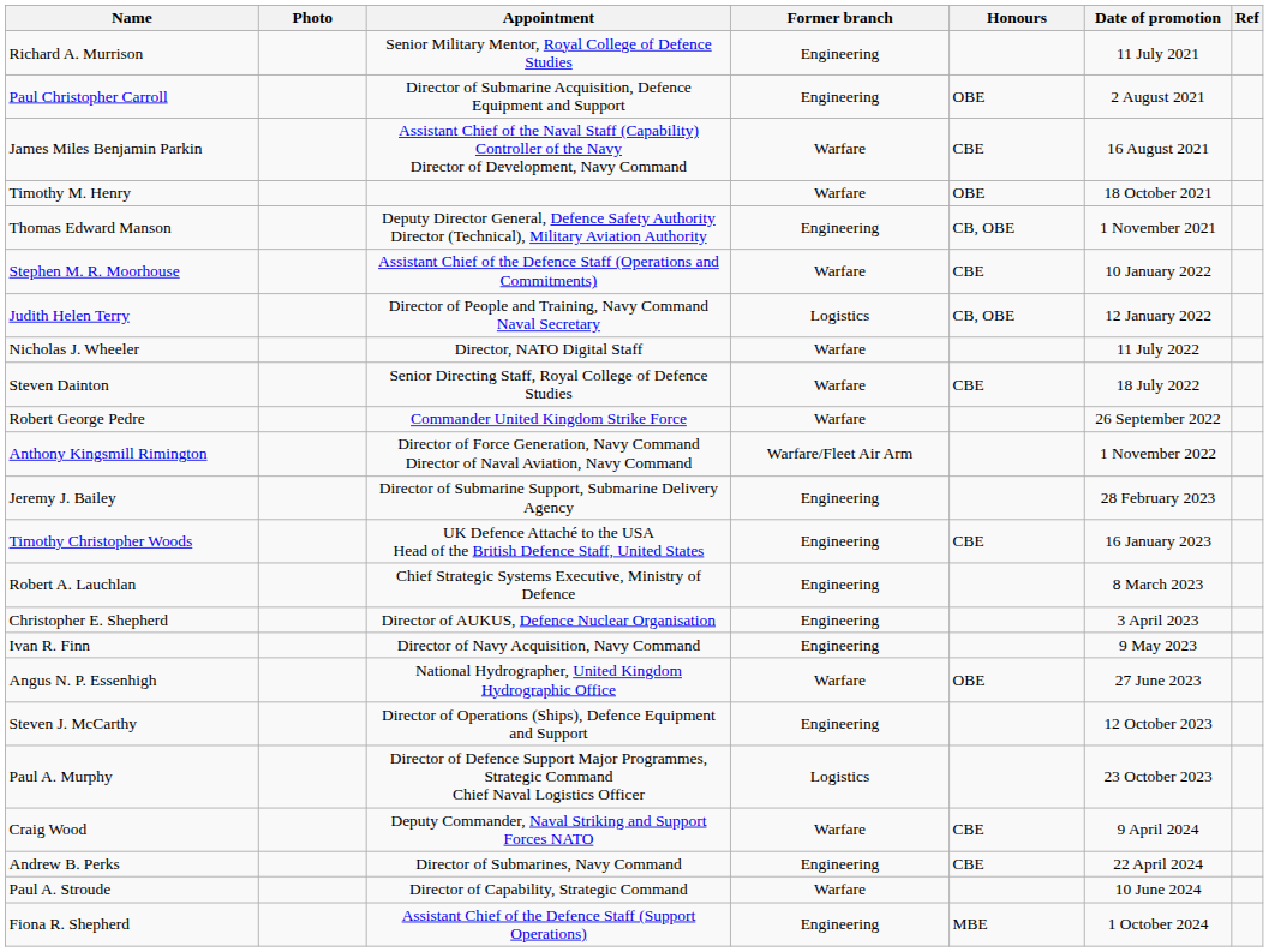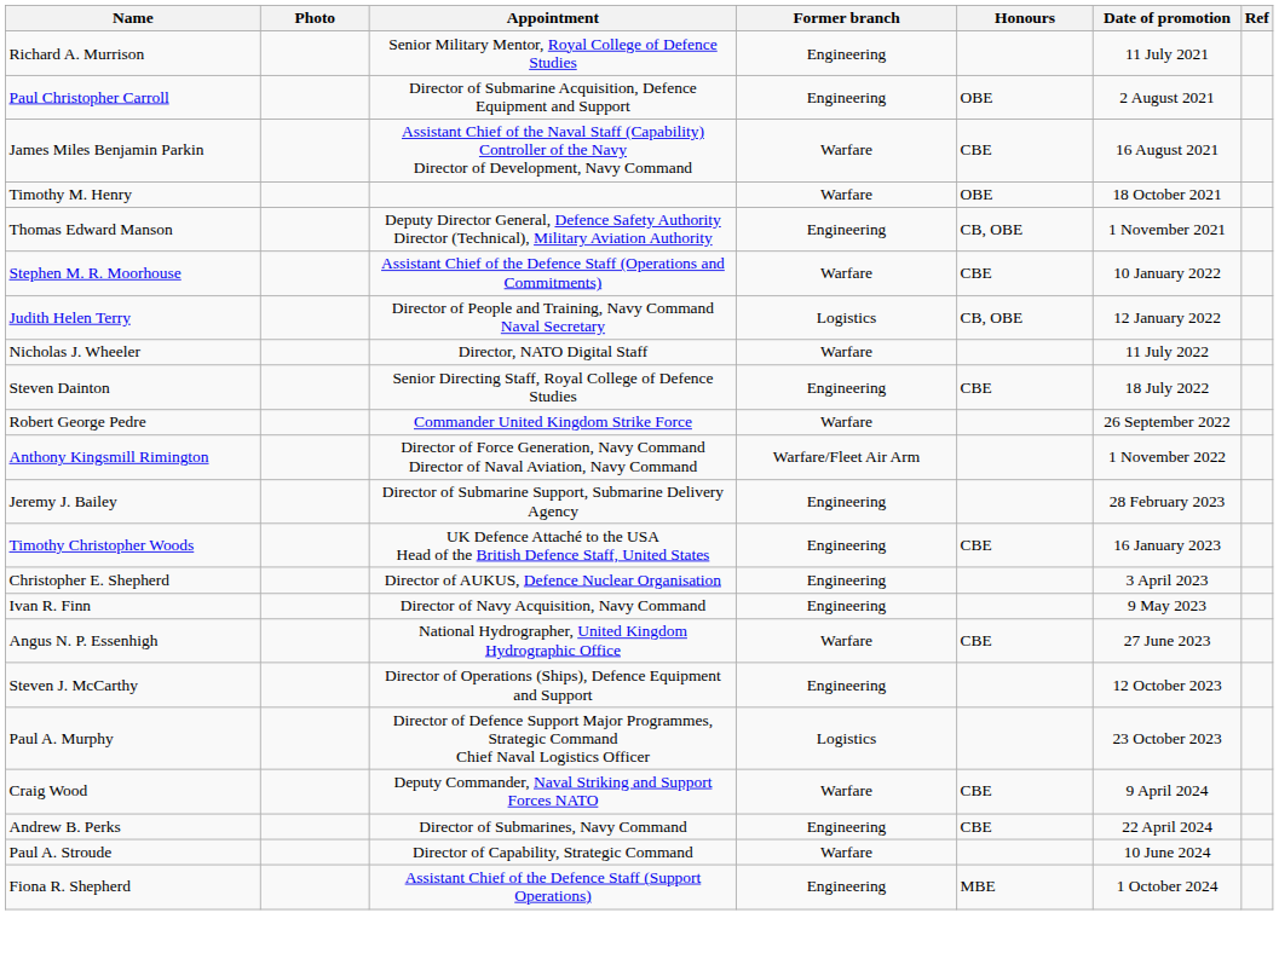Steven Dainton | Former branch: Warfare -> Engineering
- row: Robert A. Lauchlan | Chief Strategic Systems Executive, Ministry of Defence | Engineering | 8 March 2023
Angus N. P. Essenhigh | Honours: OBE -> CBE
